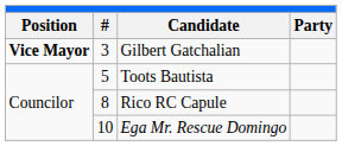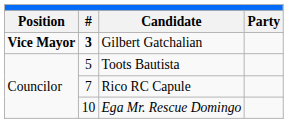Gilbert Gatchalian | #: normal -> bold
Rico RC Capule | #: 8 -> 7
